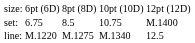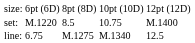set: | column 2: 6.75 -> M.1220
line: | column 2: M.1220 -> 6.75
